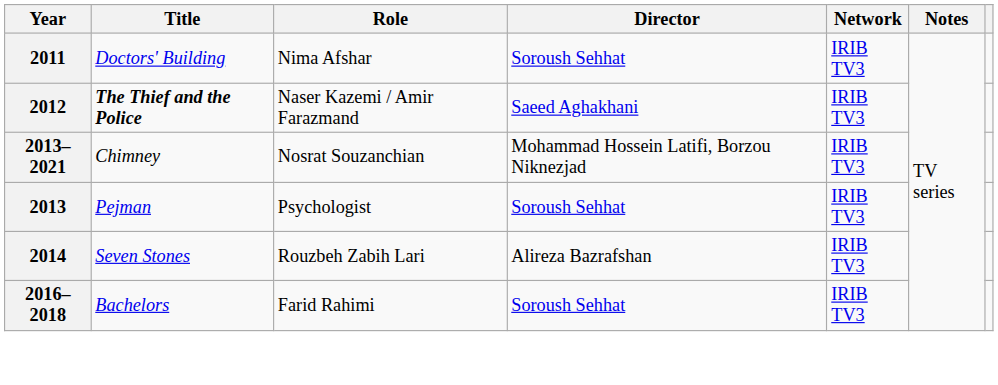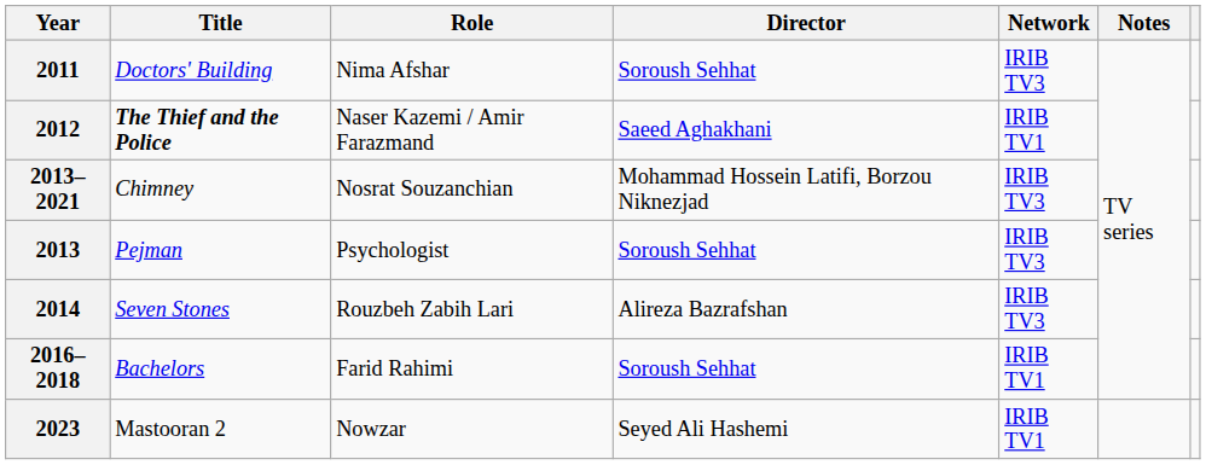2012 | Network: IRIB TV3 -> IRIB TV1
2016–2018 | Network: IRIB TV3 -> IRIB TV1
+ row: 2023 | Mastooran 2 | Nowzar | Seyed Ali Hashemi | IRIB TV1
